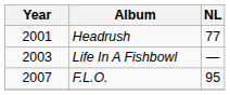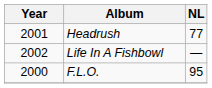Life In A Fishbowl | Year: 2003 -> 2002
F.L.O. | Year: 2007 -> 2000
